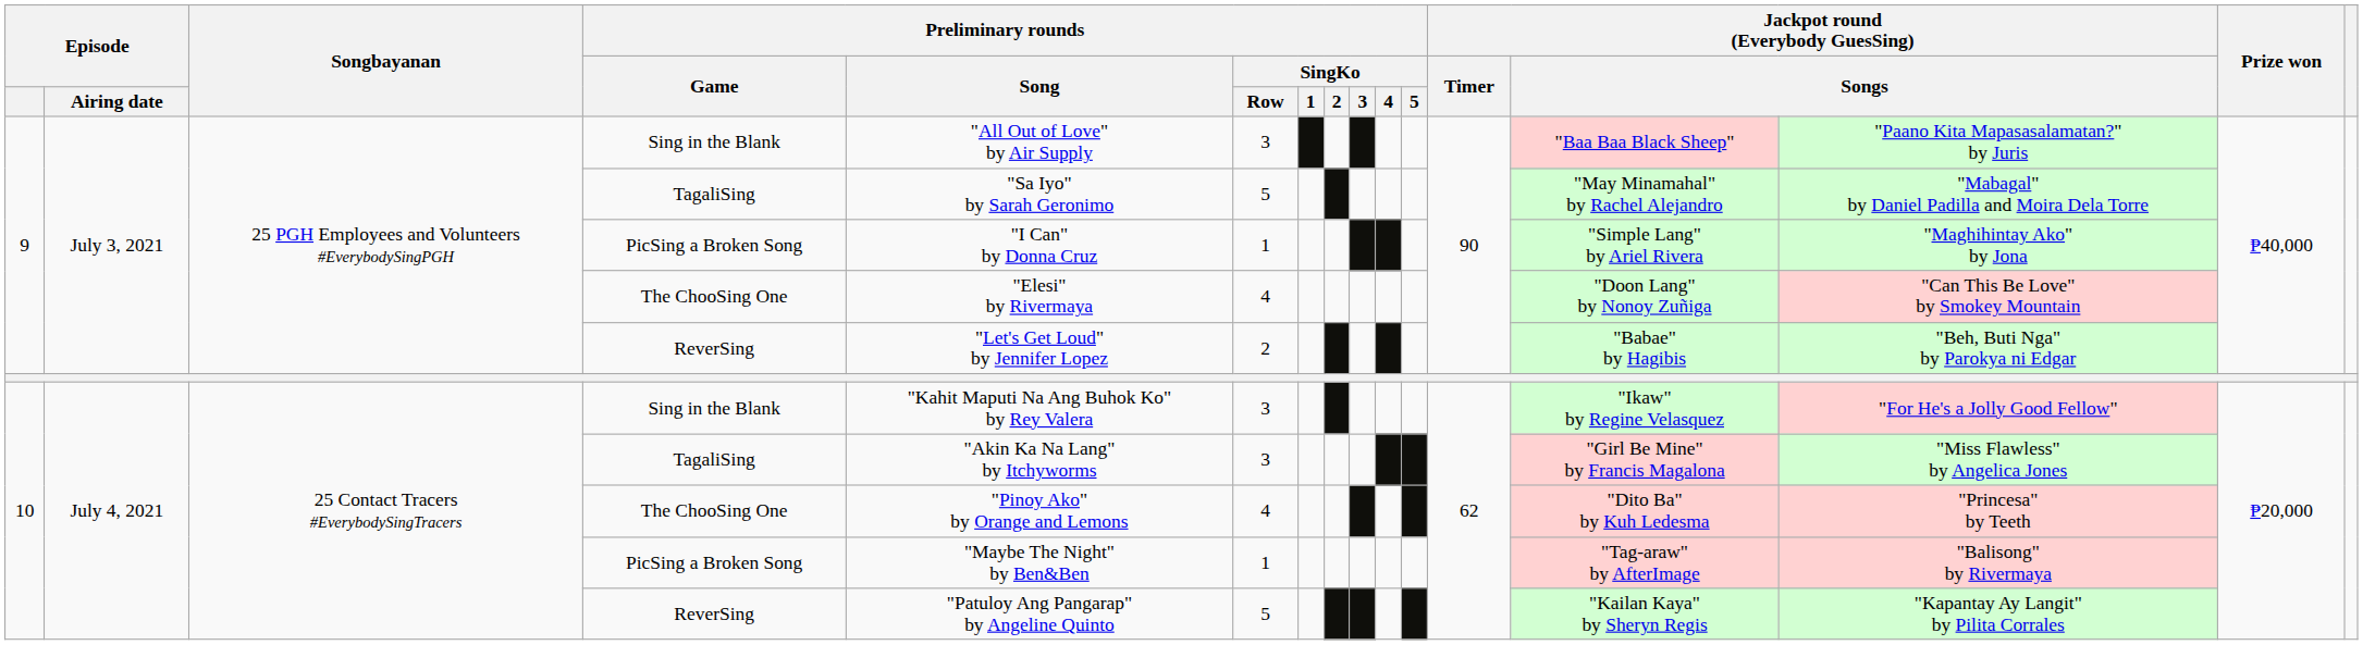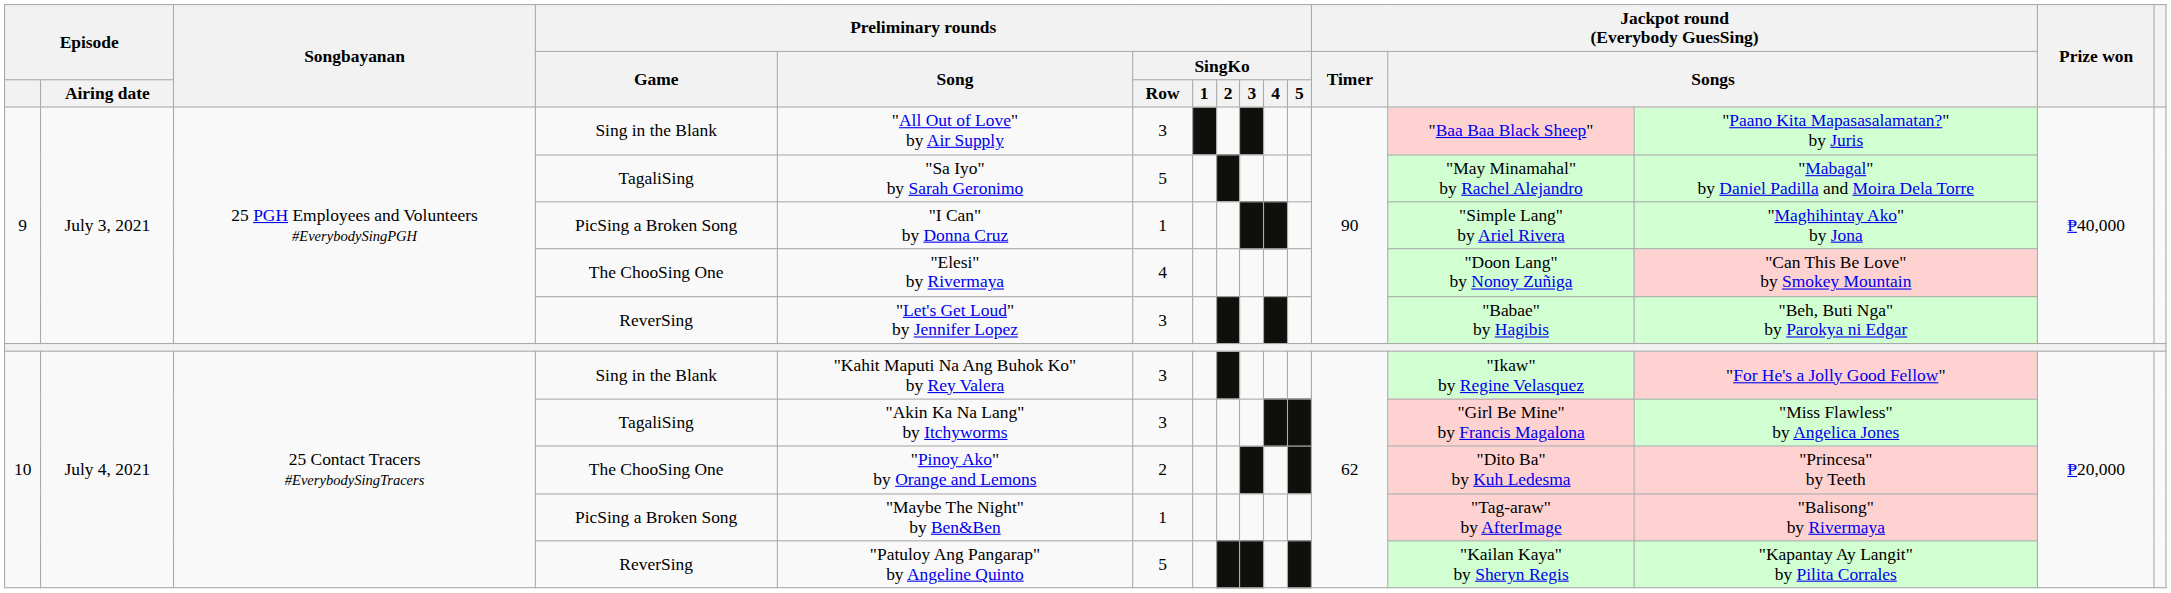9 / ReverSing | Preliminary rounds / SingKo / Row: 2 -> 3
10 / The ChooSing One | Preliminary rounds / SingKo / Row: 4 -> 2
